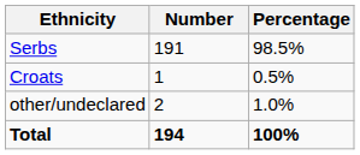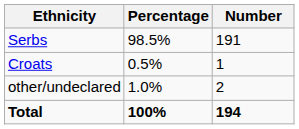columns swapped: Number <-> Percentage
